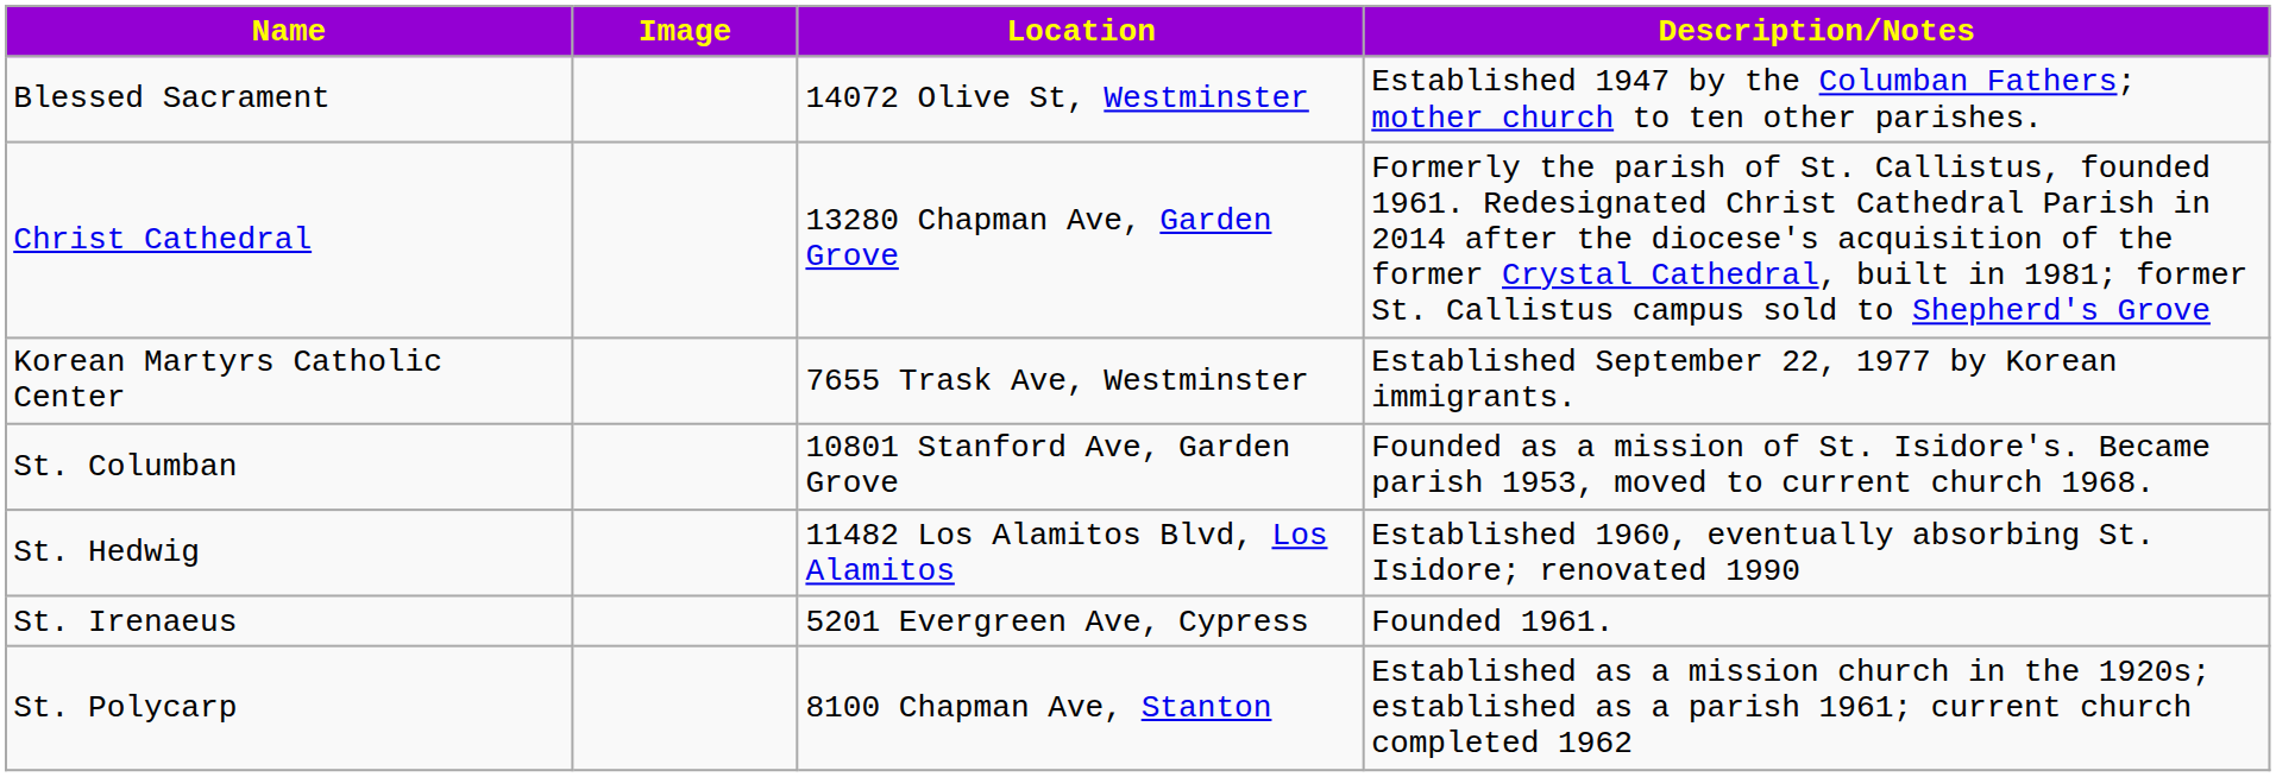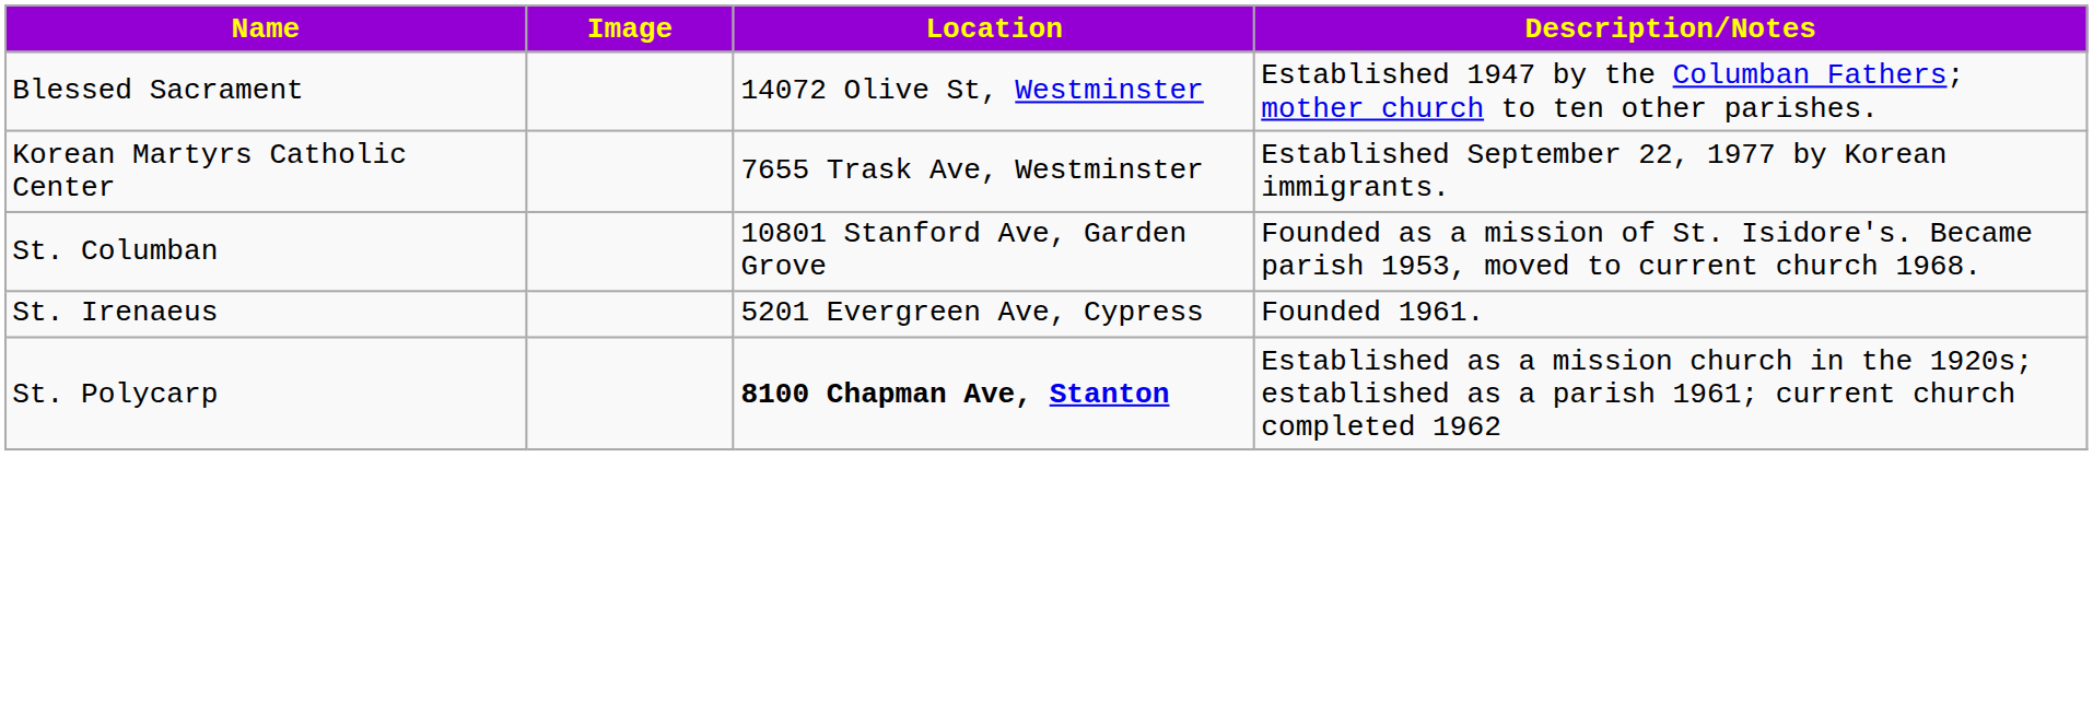- row: Christ Cathedral | 13280 Chapman Ave, Garden Grove | Formerly the parish of St. Callistus, founded 1961. Redesignated Christ Cathedral Parish in 2014 after the diocese's acquisition of the former Crystal Cathedral, built in 1981; former St. Callistus campus sold to Shepherd's Grove
- row: St. Hedwig | 11482 Los Alamitos Blvd, Los Alamitos | Established 1960, eventually absorbing St. Isidore; renovated 1990
St. Polycarp | Location: normal -> bold
